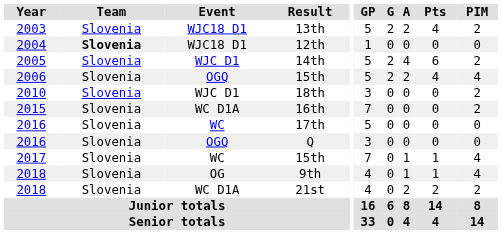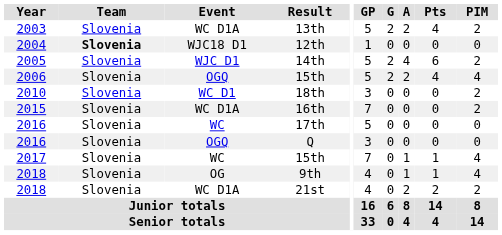13th | Event: WJC18 D1 -> WC D1A
18th | Event: WJC D1 -> WC D1
